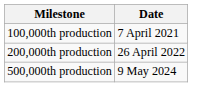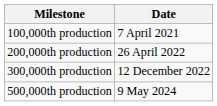+ row: 300,000th production | 12 December 2022
